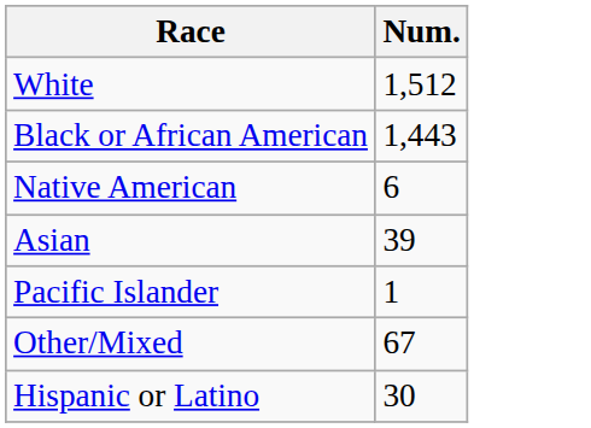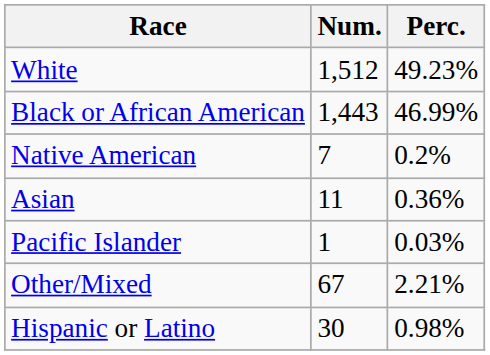+ column: Perc. | 49.23% | 46.99% | 0.2% | 0.36% | 0.03% | 2.21% | 0.98%
Native American | Num.: 6 -> 7
Asian | Num.: 39 -> 11
